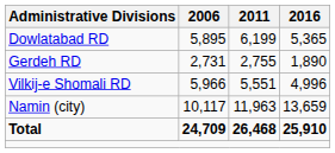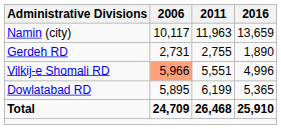rows swapped: Dowlatabad RD <-> Namin (city)
Vilkij-e Shomali RD | 2006: no background -> lightsalmon background
